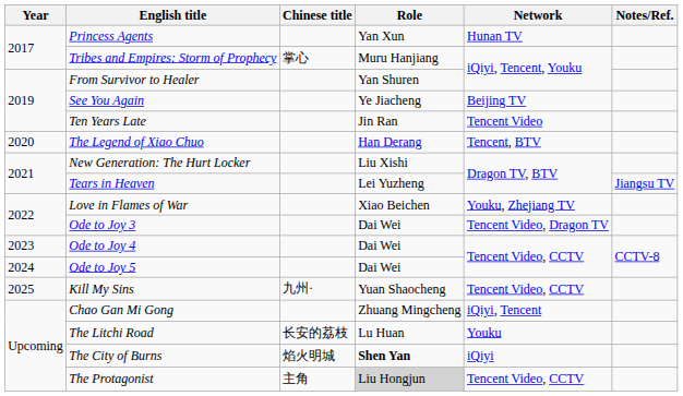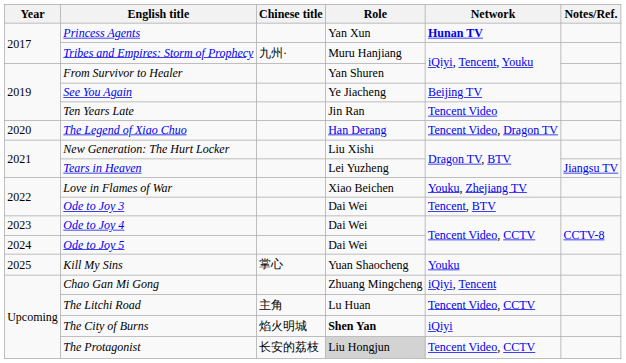Princess Agents | Network: normal -> bold
Tribes and Empires: Storm of Prophecy | Chinese title: 掌心 -> 九州·
The Legend of Xiao Chuo | Network: Tencent, BTV -> Tencent Video, Dragon TV
Ode to Joy 3 | Network: Tencent Video, Dragon TV -> Tencent, BTV
Kill My Sins | Chinese title: 九州· -> 掌心
Kill My Sins | Network: Tencent Video, CCTV -> Youku
The Litchi Road | Chinese title: 长安的荔枝 -> 主角
The Litchi Road | Network: Youku -> Tencent Video, CCTV
The Protagonist | Chinese title: 主角 -> 长安的荔枝
